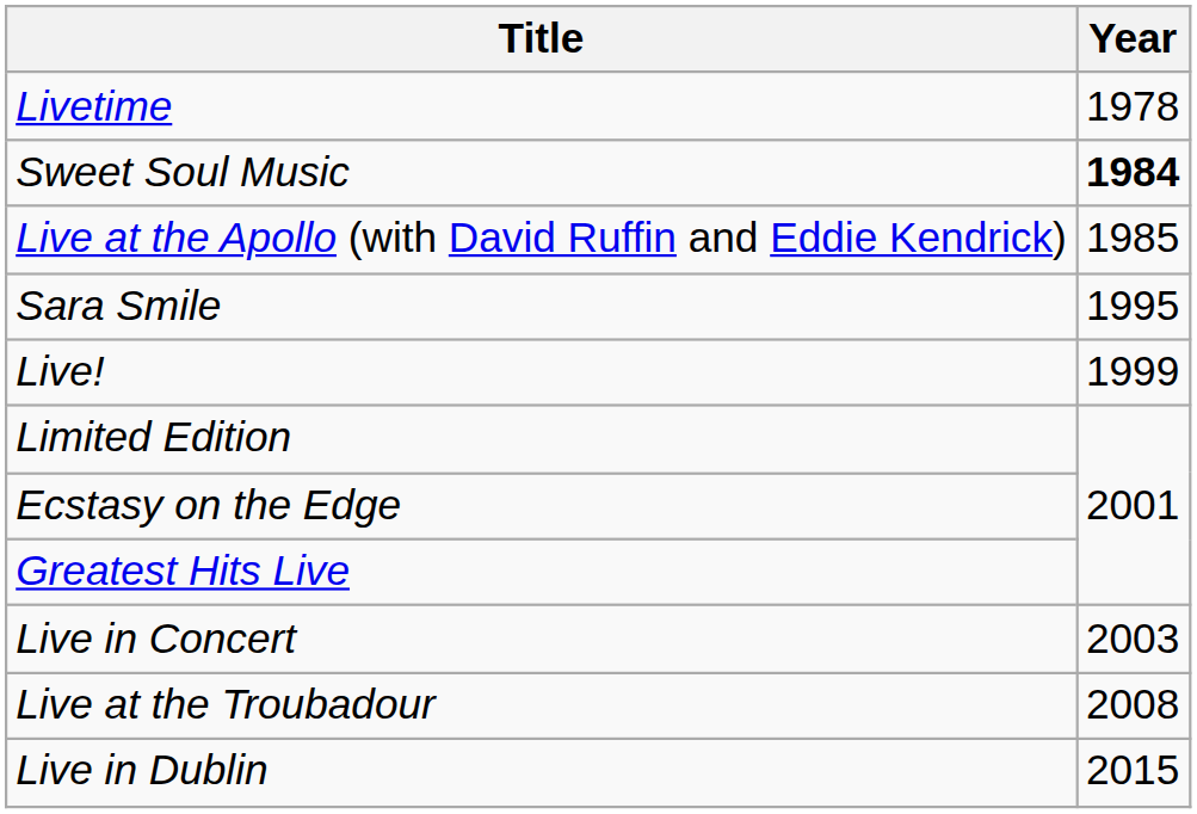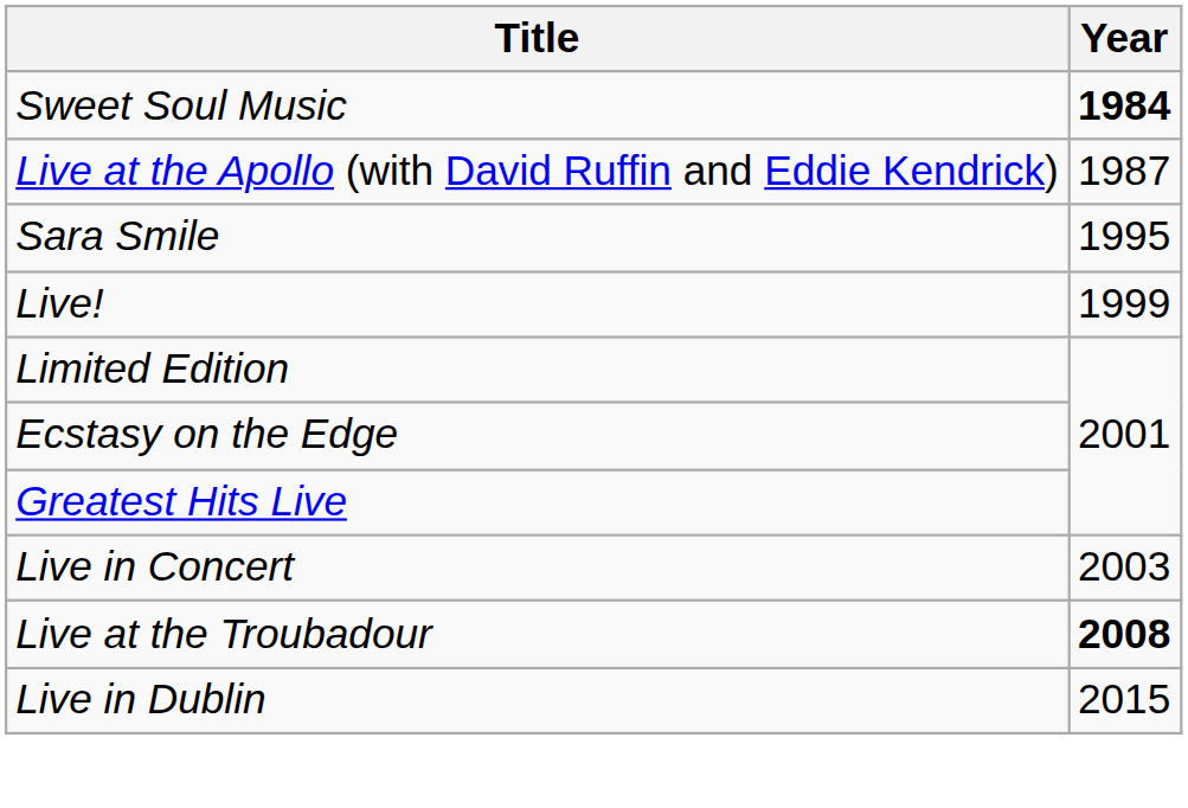- row: Livetime | 1978
Live at the Apollo (with David Ruffin and Eddie Kendrick) | Year: 1985 -> 1987
Live at the Troubadour | Year: normal -> bold
